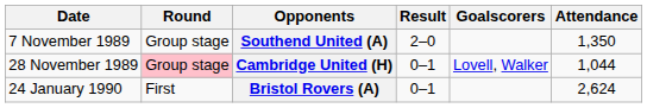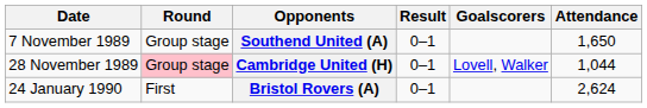Southend United (A) | Result: 2–0 -> 0–1
Southend United (A) | Attendance: 1,350 -> 1,650
